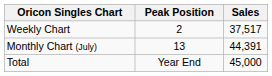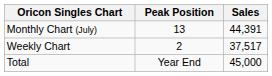rows swapped: Weekly Chart <-> Monthly Chart (July)
